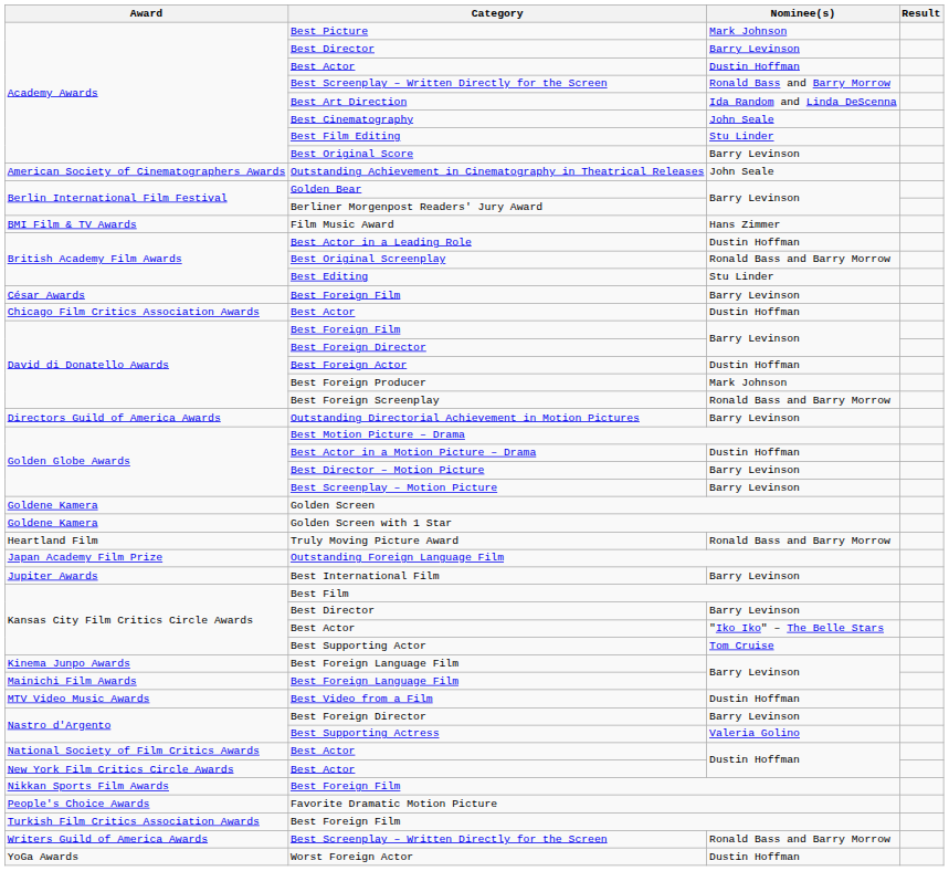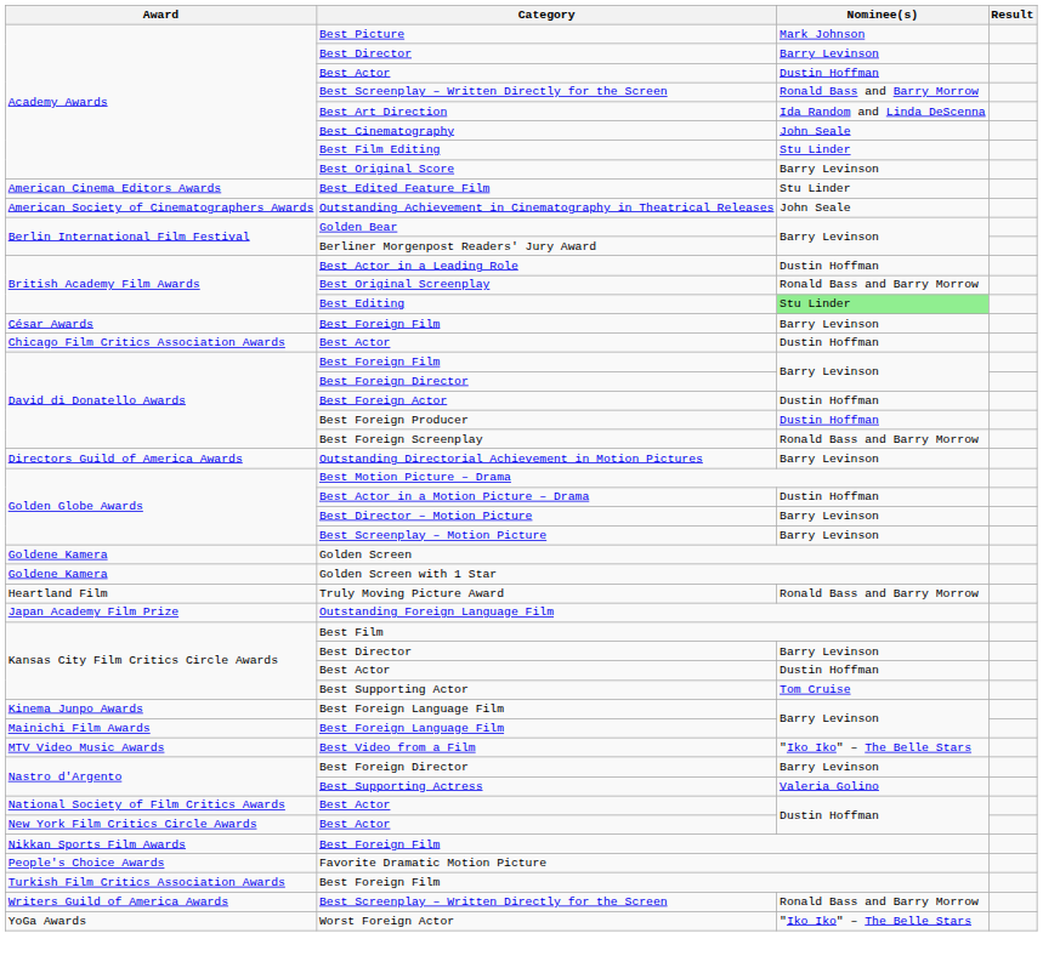+ row: American Cinema Editors Awards | Best Edited Feature Film | Stu Linder
- row: BMI Film & TV Awards | Film Music Award | Hans Zimmer
Best Editing | Nominee(s): no background -> lightgreen background
Best Foreign Producer | Nominee(s): Mark Johnson -> Dustin Hoffman
- row: Jupiter Awards | Best International Film | Barry Levinson
Kansas City Film Critics Circle Awards / Best Actor | Nominee(s): "Iko Iko" – The Belle Stars -> Dustin Hoffman
Best Video from a Film | Nominee(s): Dustin Hoffman -> "Iko Iko" – The Belle Stars
Worst Foreign Actor | Nominee(s): Dustin Hoffman -> "Iko Iko" – The Belle Stars
